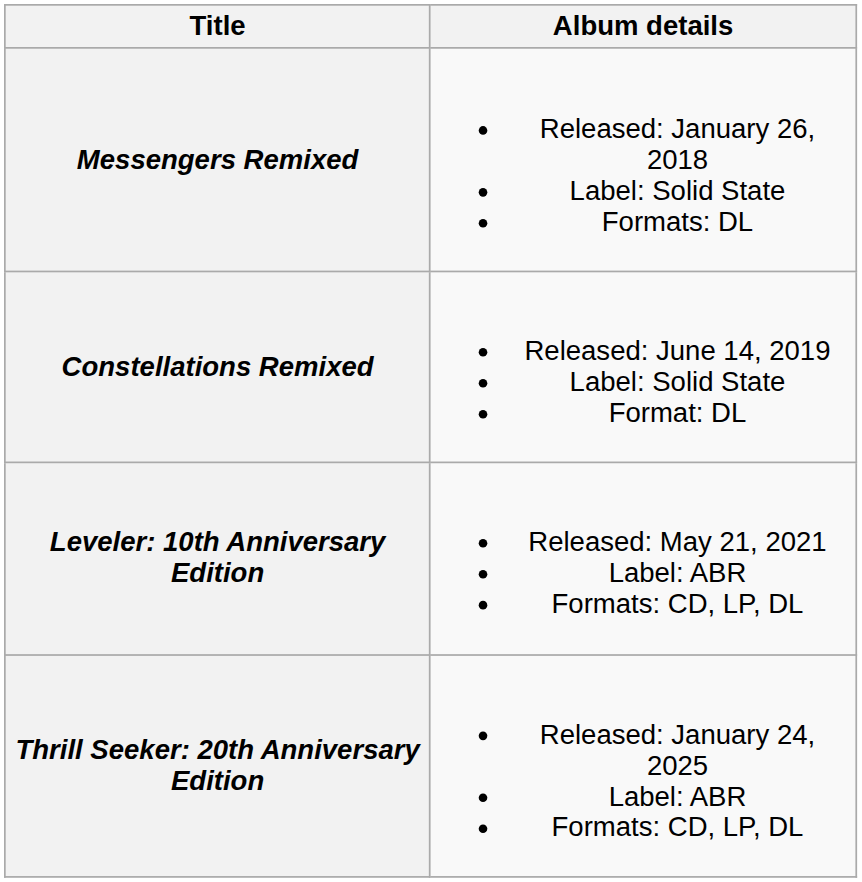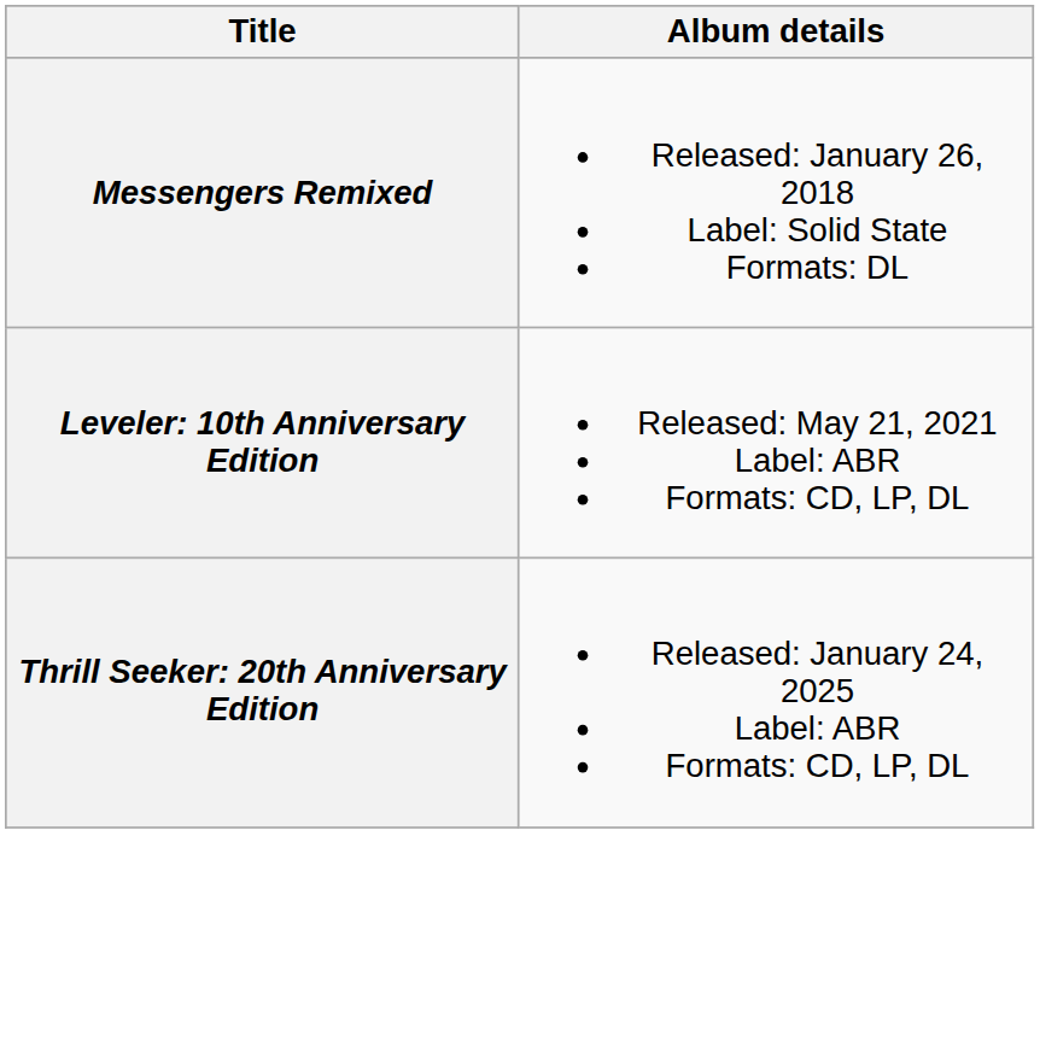- row: Constellations Remixed | Released: June 14, 2019 Label: Solid State Format: DL
